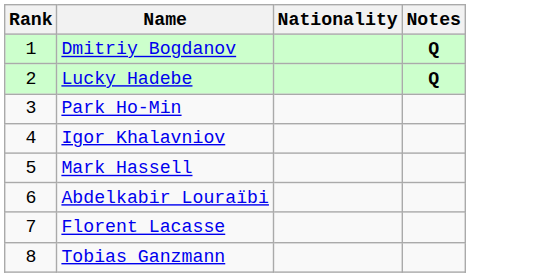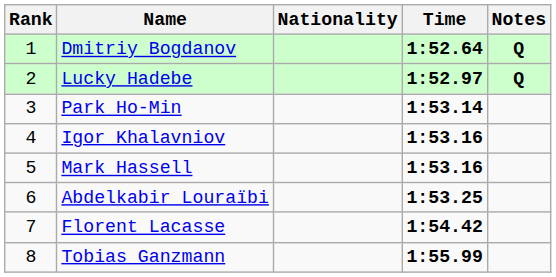+ column: Time | 1:52.64 | 1:52.97 | 1:53.14 | 1:53.16 | 1:53.16 | 1:53.25 | 1:54.42 | 1:55.99
